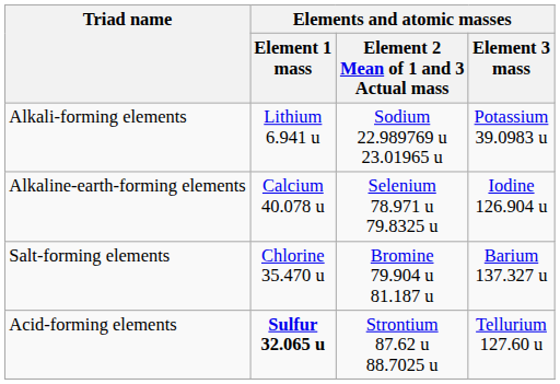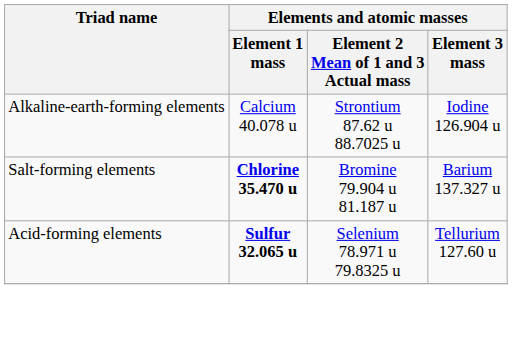- row: Alkali-forming elements | Lithium 6.941 u | Sodium 22.989769 u 23.01965 u | Potassium 39.0983 u
Alkaline-earth-forming elements | column 3: Selenium 78.971 u 79.8325 u -> Strontium 87.62 u 88.7025 u
Salt-forming elements | Elements and atomic masses / Element 1 mass: normal -> bold
Acid-forming elements | column 3: Strontium 87.62 u 88.7025 u -> Selenium 78.971 u 79.8325 u
